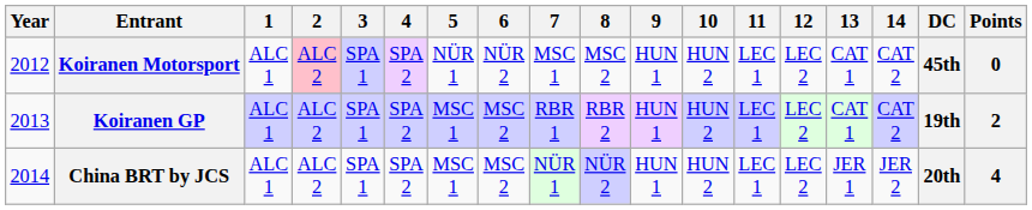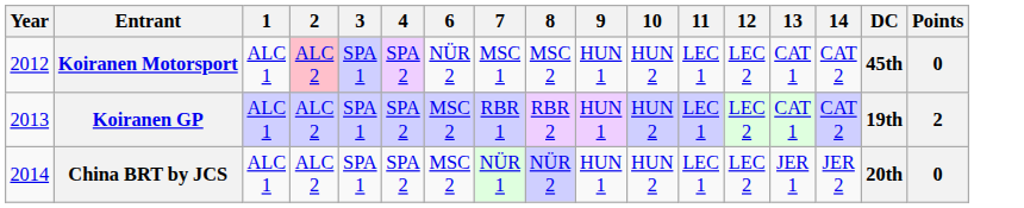- column: 5 | NÜR 1 | MSC 1 | MSC 1
China BRT by JCS | Points: 4 -> 0
